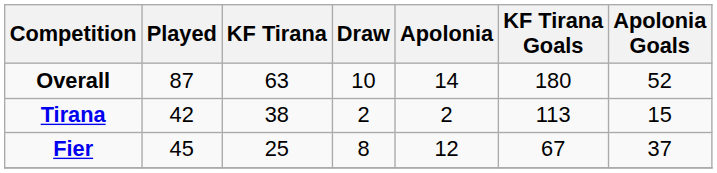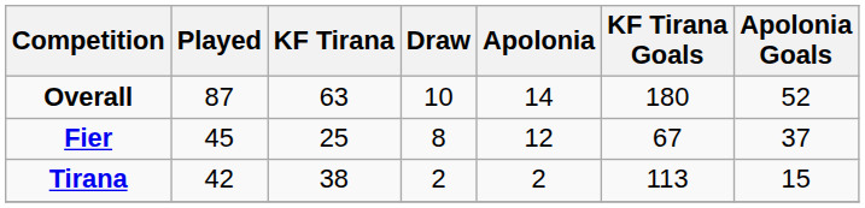rows swapped: Tirana <-> Fier
